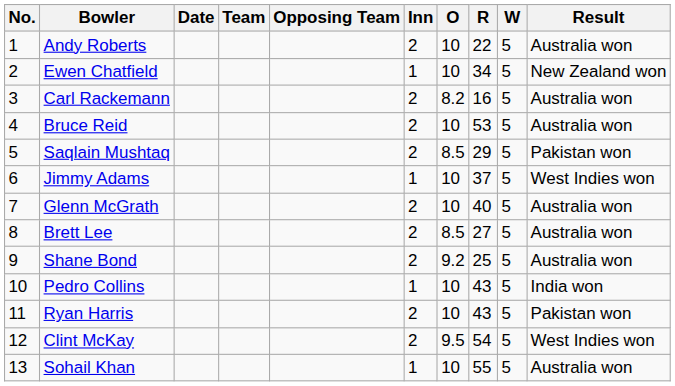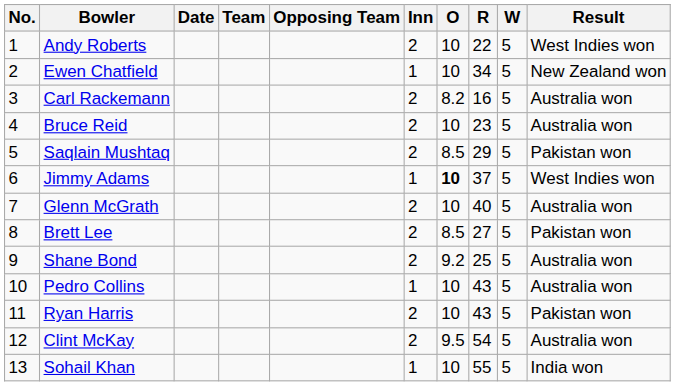Andy Roberts | Result: Australia won -> West Indies won
Bruce Reid | R: 53 -> 23
Jimmy Adams | O: normal -> bold
Brett Lee | Result: Australia won -> Pakistan won
Pedro Collins | Result: India won -> Australia won
Clint McKay | Result: West Indies won -> Australia won
Sohail Khan | Result: Australia won -> India won
